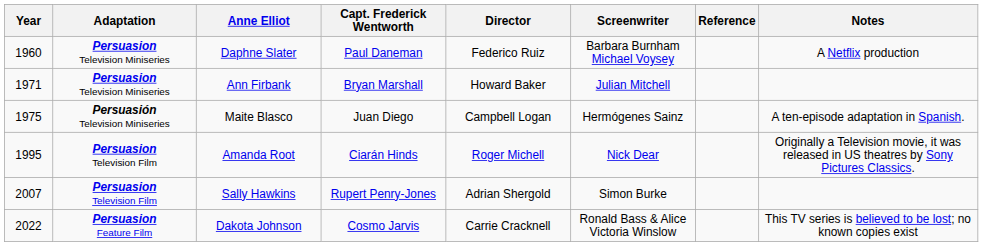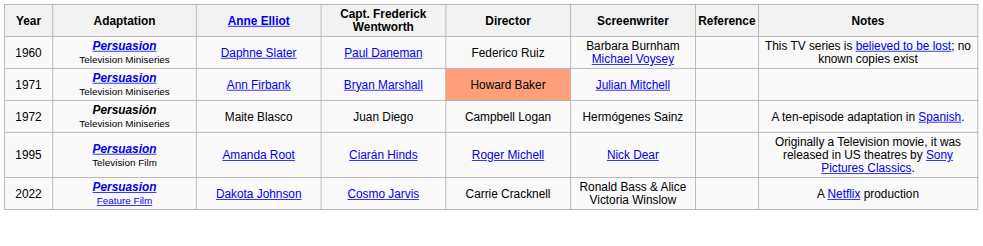Daphne Slater | Notes: A Netflix production -> This TV series is believed to be lost; no known copies exist
Ann Firbank | Director: no background -> lightsalmon background
Maite Blasco | Year: 1975 -> 1972
- row: 2007 | Persuasion Television Film | Sally Hawkins | Rupert Penry-Jones | Adrian Shergold | Simon Burke
Dakota Johnson | Notes: This TV series is believed to be lost; no known copies exist -> A Netflix production
